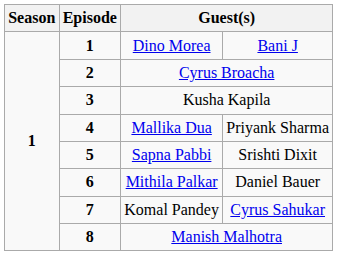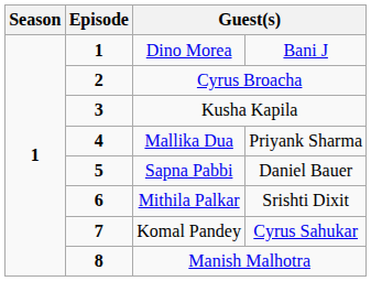Sapna Pabbi | column 4: Srishti Dixit -> Daniel Bauer
Mithila Palkar | column 4: Daniel Bauer -> Srishti Dixit
